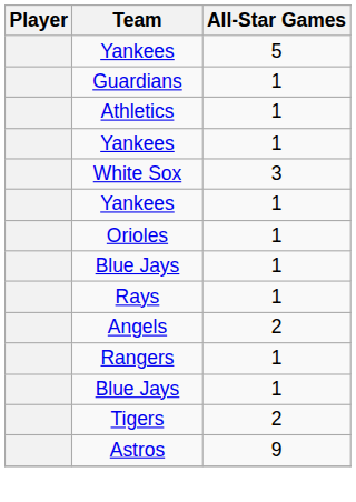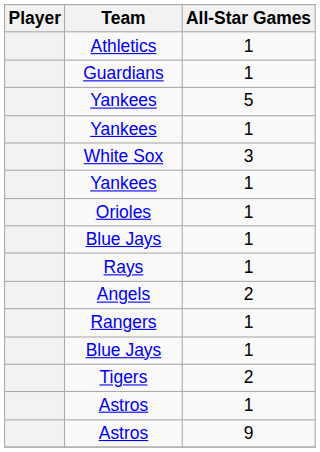rows swapped: Athletics <-> Yankees / 5
+ row: Astros | 1
